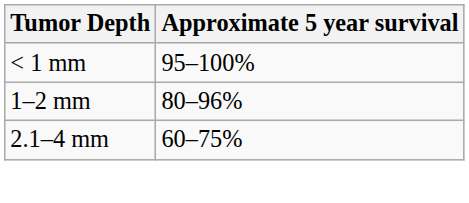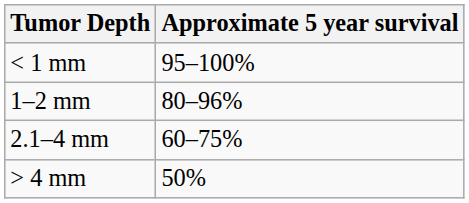+ row: > 4 mm | 50%
